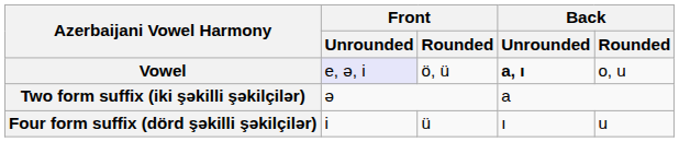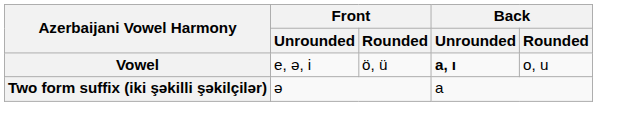Vowel | Front / Unrounded: lavender background -> no background
- row: Four form suffix (dörd şəkilli şəkilçilər) | i | ü | ı | u
